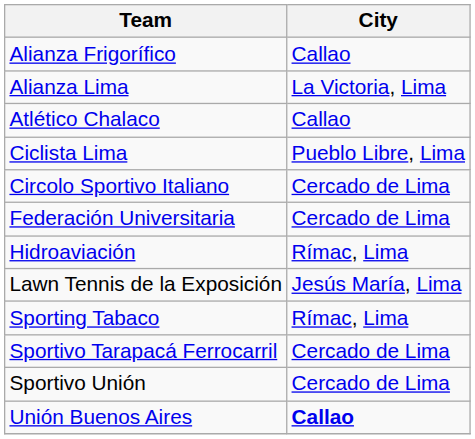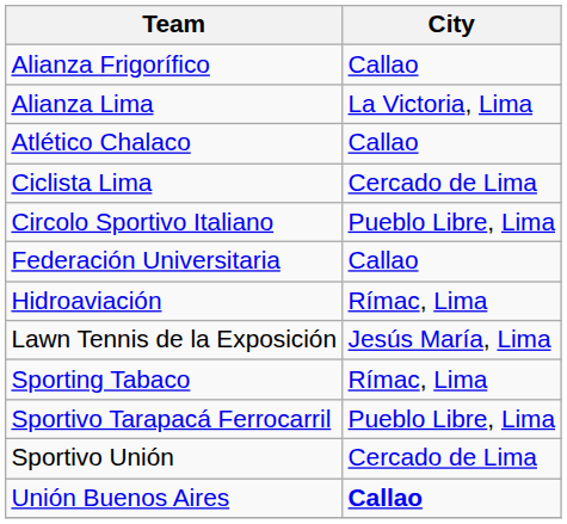Ciclista Lima | City: Pueblo Libre, Lima -> Cercado de Lima
Circolo Sportivo Italiano | City: Cercado de Lima -> Pueblo Libre, Lima
Federación Universitaria | City: Cercado de Lima -> Callao
Sportivo Tarapacá Ferrocarril | City: Cercado de Lima -> Pueblo Libre, Lima
